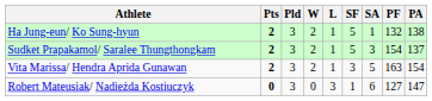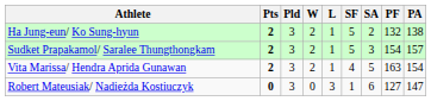Ha Jung-eun/ Ko Sung-hyun | SA: 1 -> 2
Sudket Prapakamol/ Saralee Thungthongkam | PA: 137 -> 157
Vita Marissa/ Hendra Aprida Gunawan | SF: 3 -> 4
